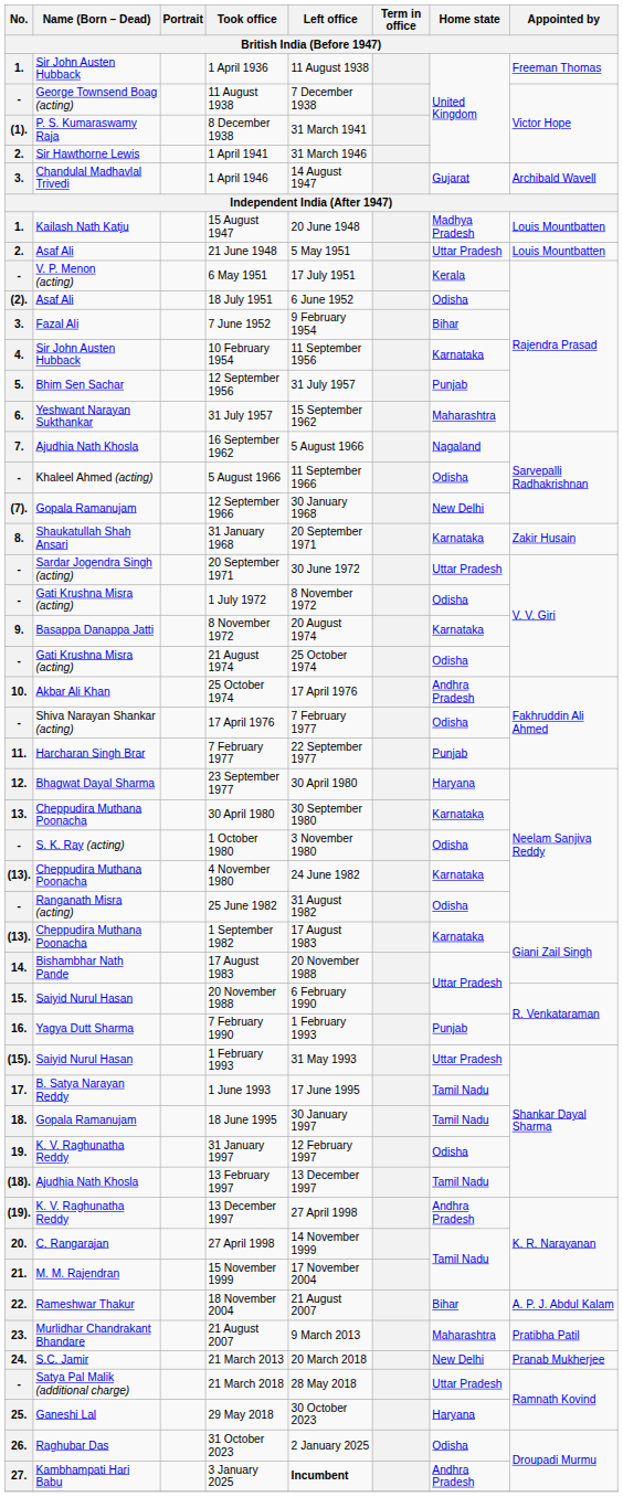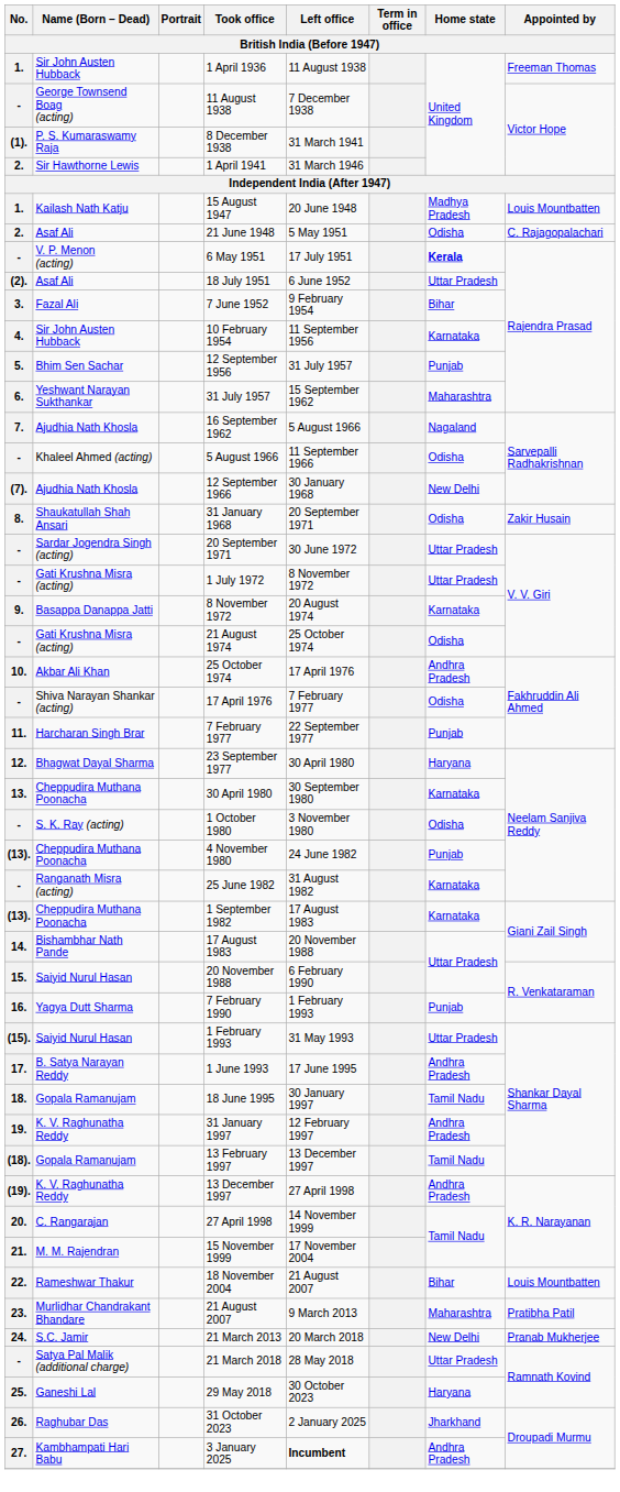- row: 3. | Chandulal Madhavlal Trivedi | 1 April 1946 | 14 August 1947 | Gujarat | Archibald Wavell
21 June 1948 | Home state: Uttar Pradesh -> Odisha
21 June 1948 | Appointed by: Louis Mountbatten -> C. Rajagopalachari
6 May 1951 | Home state: normal -> bold
18 July 1951 | Home state: Odisha -> Uttar Pradesh
12 September 1966 | Name (Born – Dead): Gopala Ramanujam -> Ajudhia Nath Khosla
31 January 1968 | Home state: Karnataka -> Odisha
1 July 1972 | Home state: Odisha -> Uttar Pradesh
4 November 1980 | Home state: Karnataka -> Punjab
25 June 1982 | Home state: Odisha -> Karnataka
1 June 1993 | Home state: Tamil Nadu -> Andhra Pradesh
31 January 1997 | Home state: Odisha -> Andhra Pradesh
13 February 1997 | Name (Born – Dead): Ajudhia Nath Khosla -> Gopala Ramanujam
18 November 2004 | Appointed by: A. P. J. Abdul Kalam -> Louis Mountbatten
31 October 2023 | Home state: Odisha -> Jharkhand
